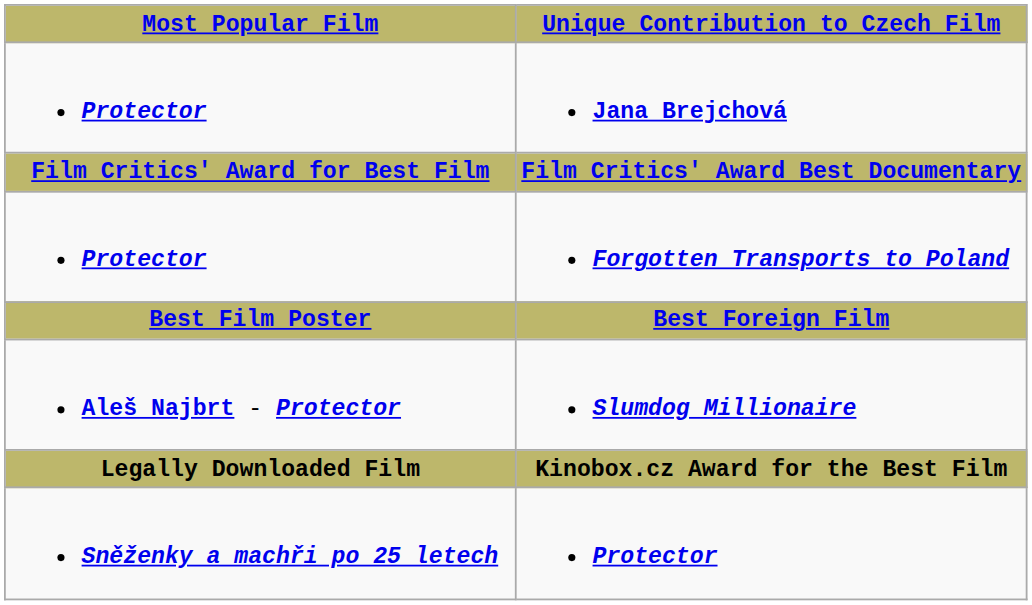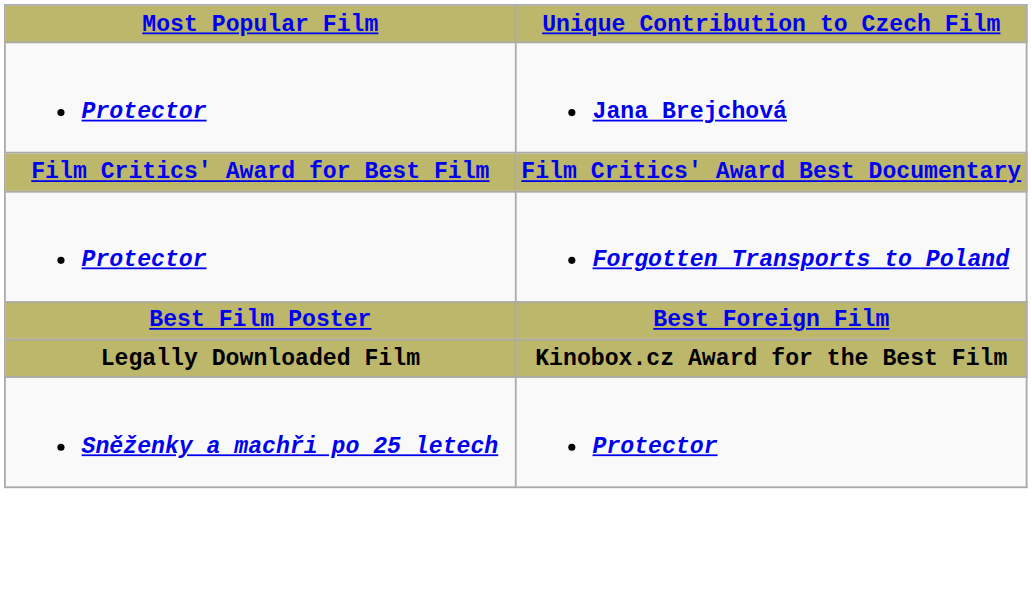- row: Aleš Najbrt - Protector | Slumdog Millionaire
